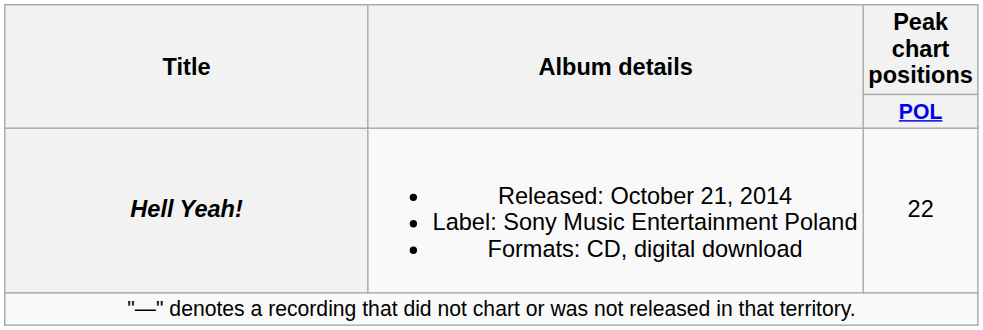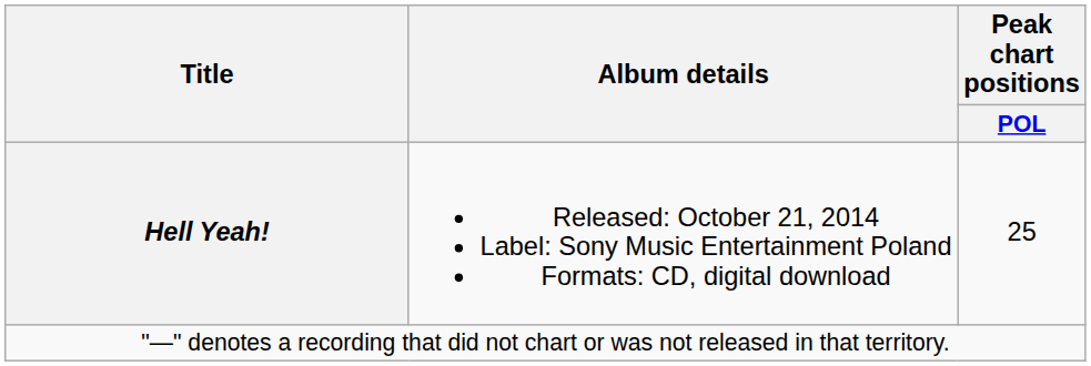Hell Yeah! | Peak chart positions / POL: 22 -> 25
